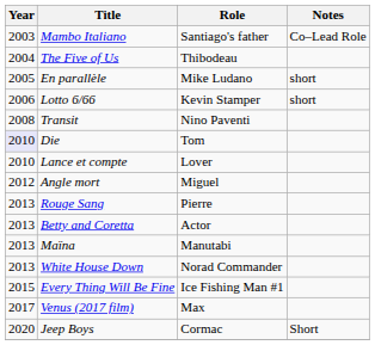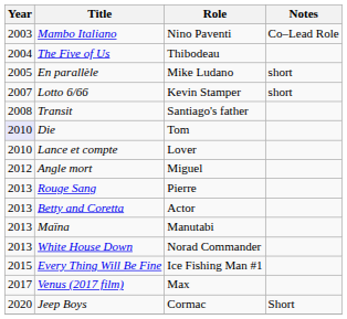Mambo Italiano | Role: Santiago's father -> Nino Paventi
Lotto 6/66 | Year: 2006 -> 2007
Transit | Role: Nino Paventi -> Santiago's father
